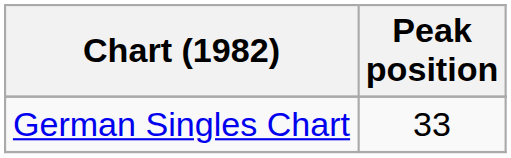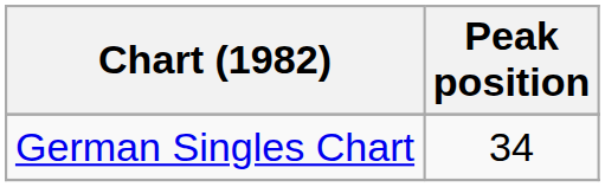German Singles Chart | Peak position: 33 -> 34
